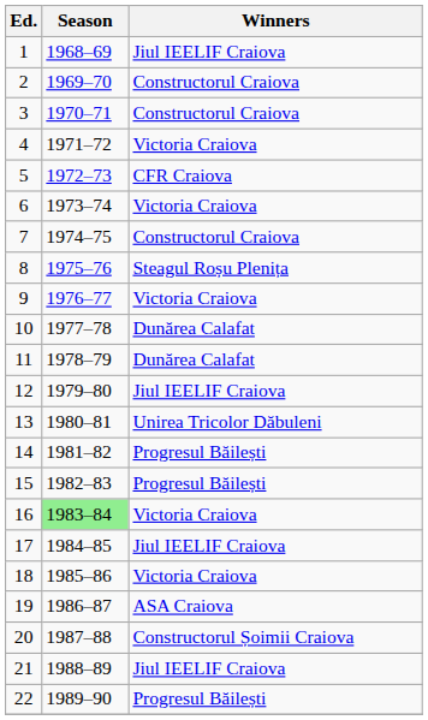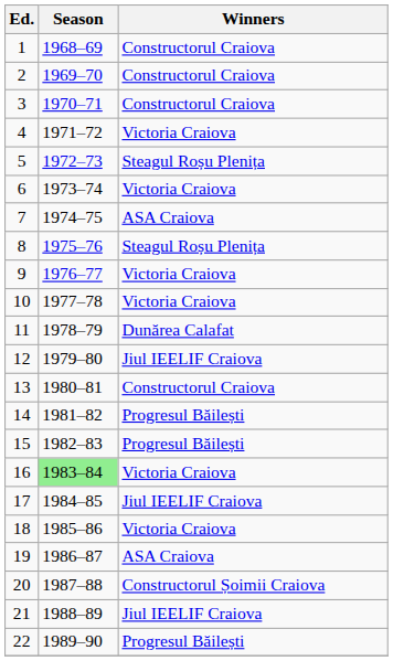1 | Winners: Jiul IEELIF Craiova -> Constructorul Craiova
5 | Winners: CFR Craiova -> Steagul Roșu Plenița
7 | Winners: Constructorul Craiova -> ASA Craiova
10 | Winners: Dunărea Calafat -> Victoria Craiova
13 | Winners: Unirea Tricolor Dăbuleni -> Constructorul Craiova
